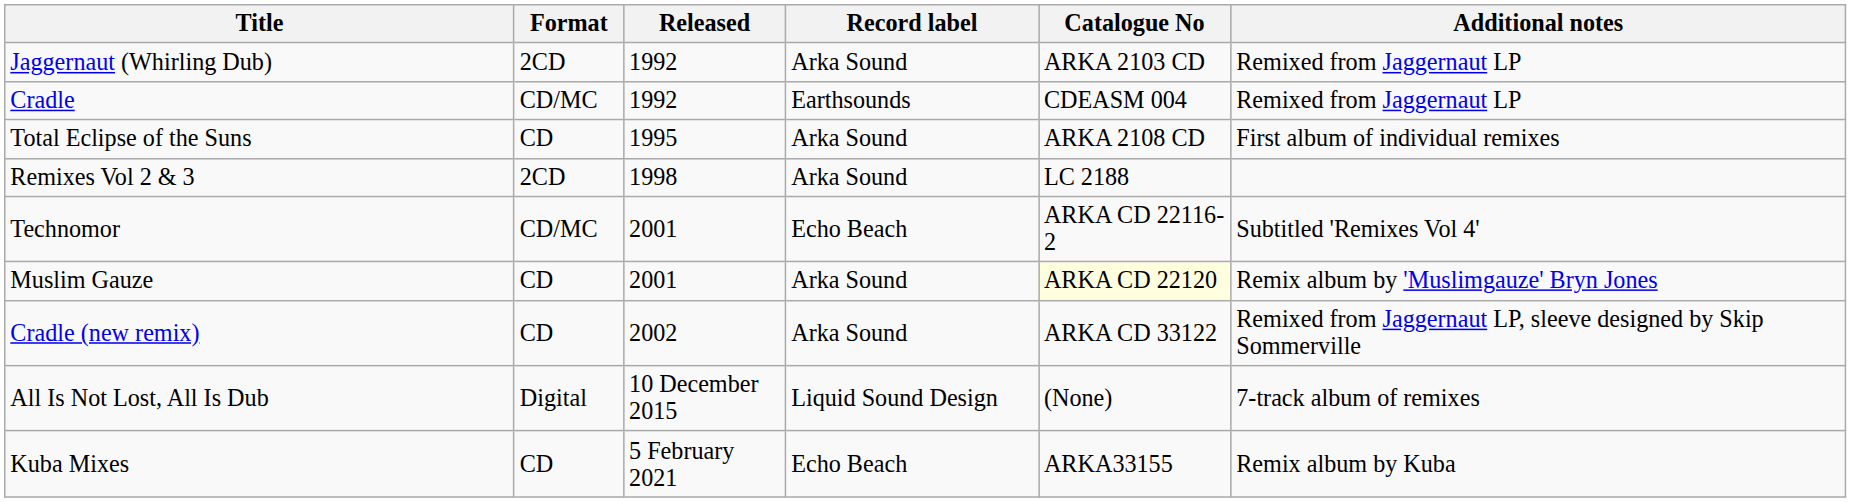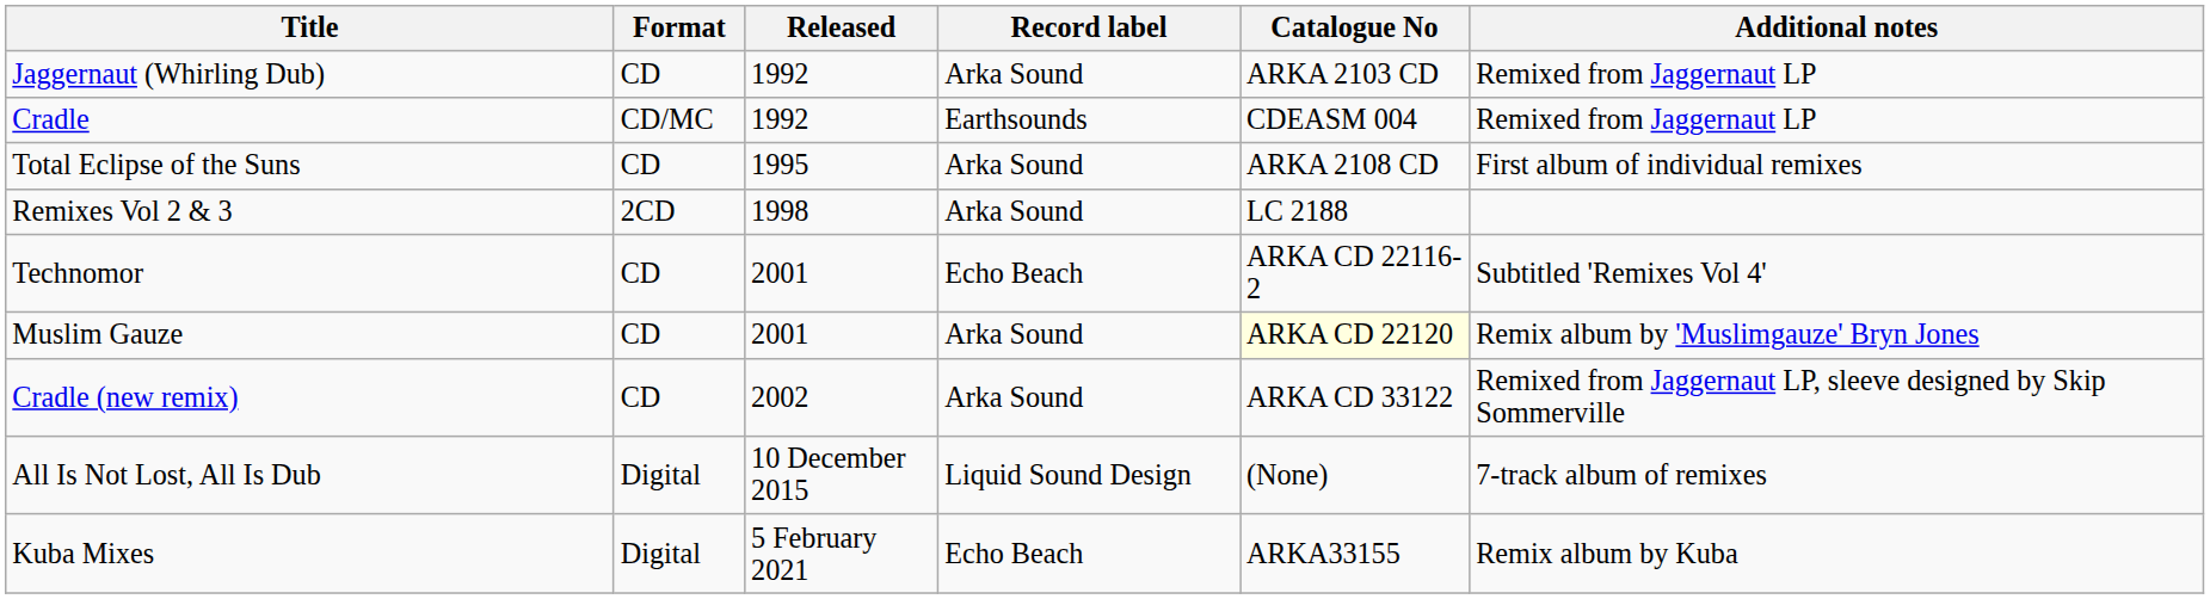Jaggernaut (Whirling Dub) | Format: 2CD -> CD
Technomor | Format: CD/MC -> CD
Kuba Mixes | Format: CD -> Digital
